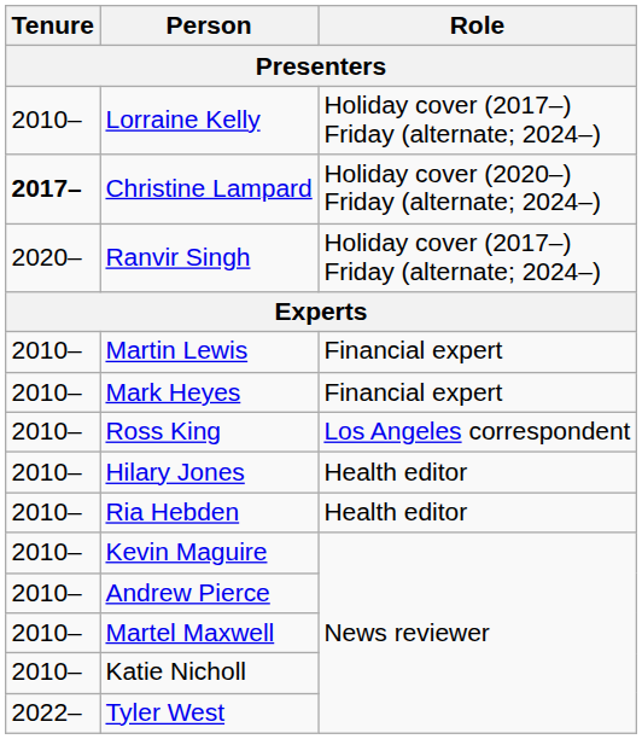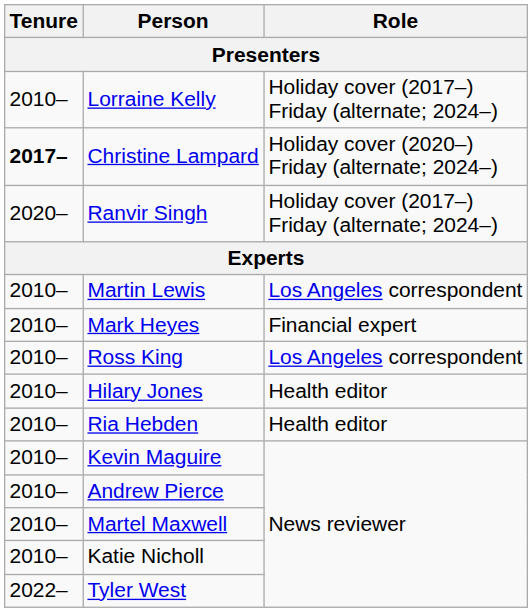Martin Lewis | Role: Financial expert -> Los Angeles correspondent
